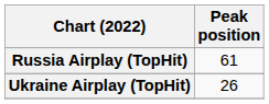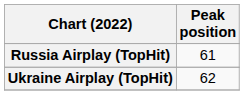Ukraine Airplay (TopHit) | Peak position: 26 -> 62
